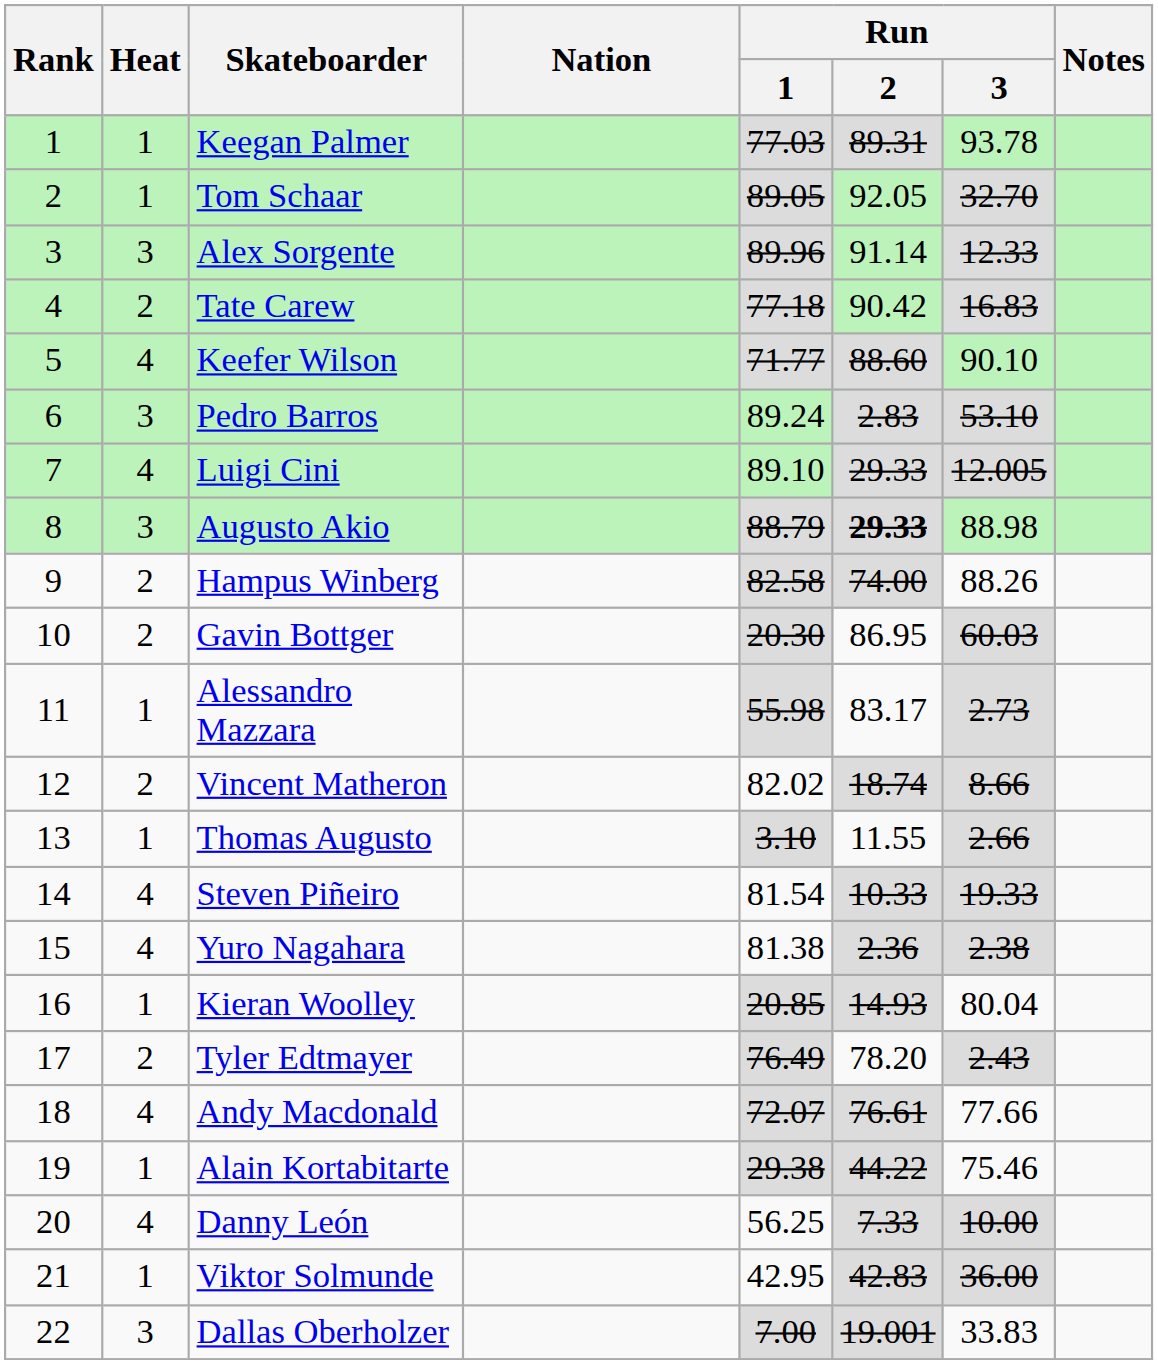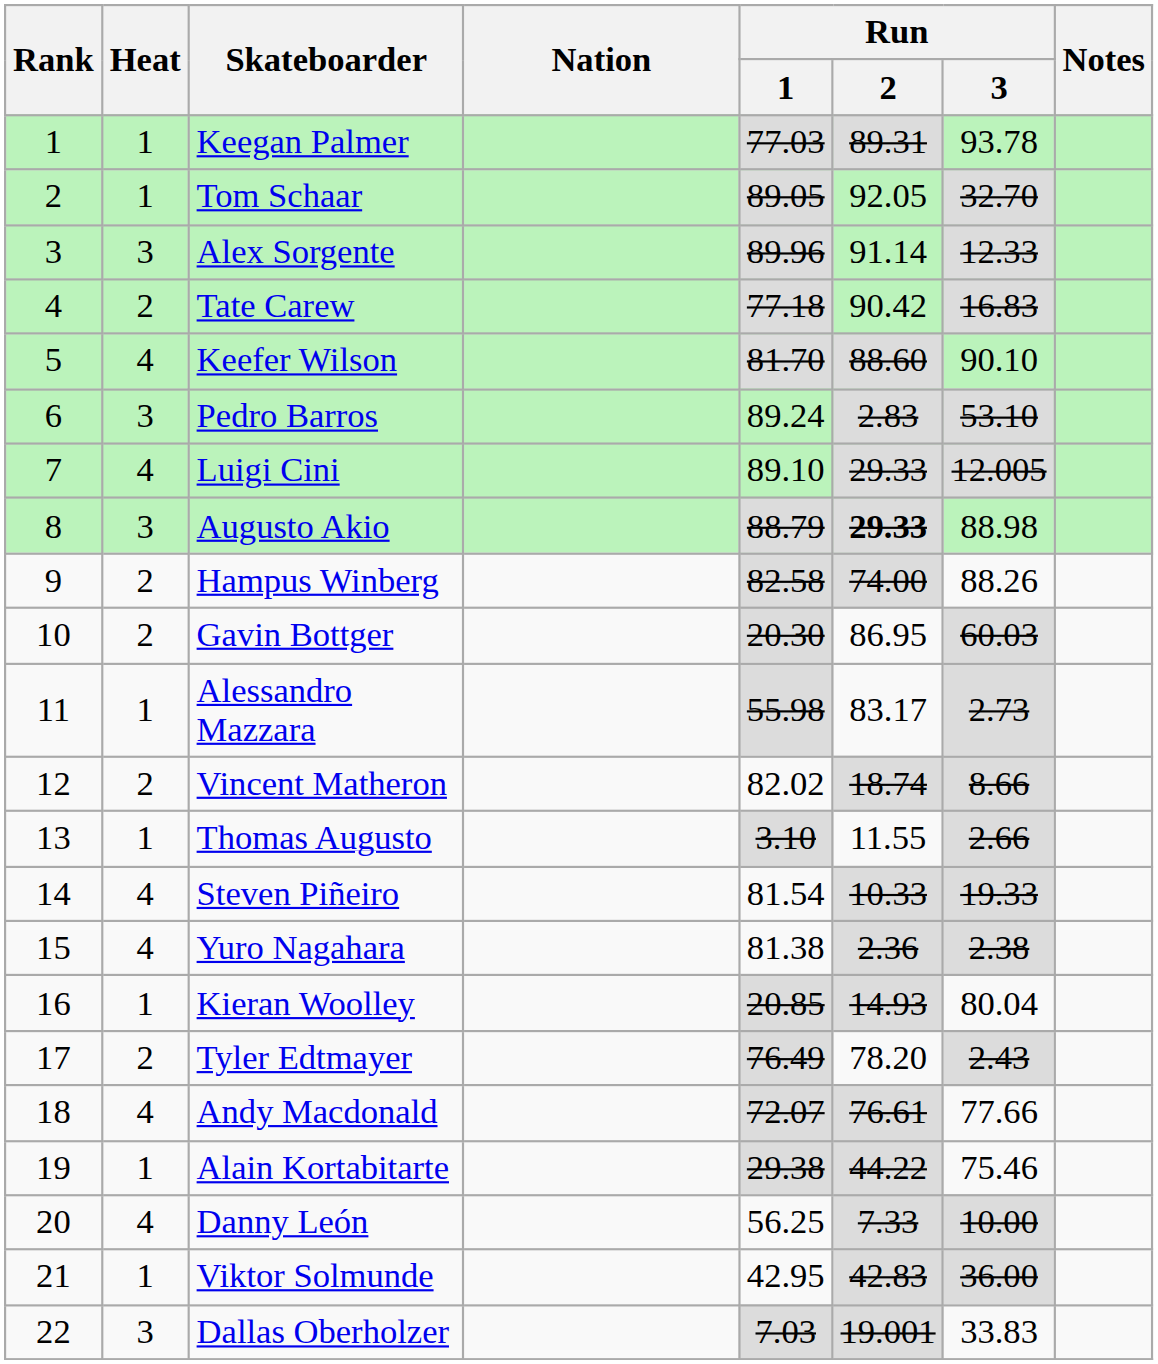Keefer Wilson | Run / 1: 71.77 -> 81.70
Dallas Oberholzer | Run / 1: 7.00 -> 7.03
